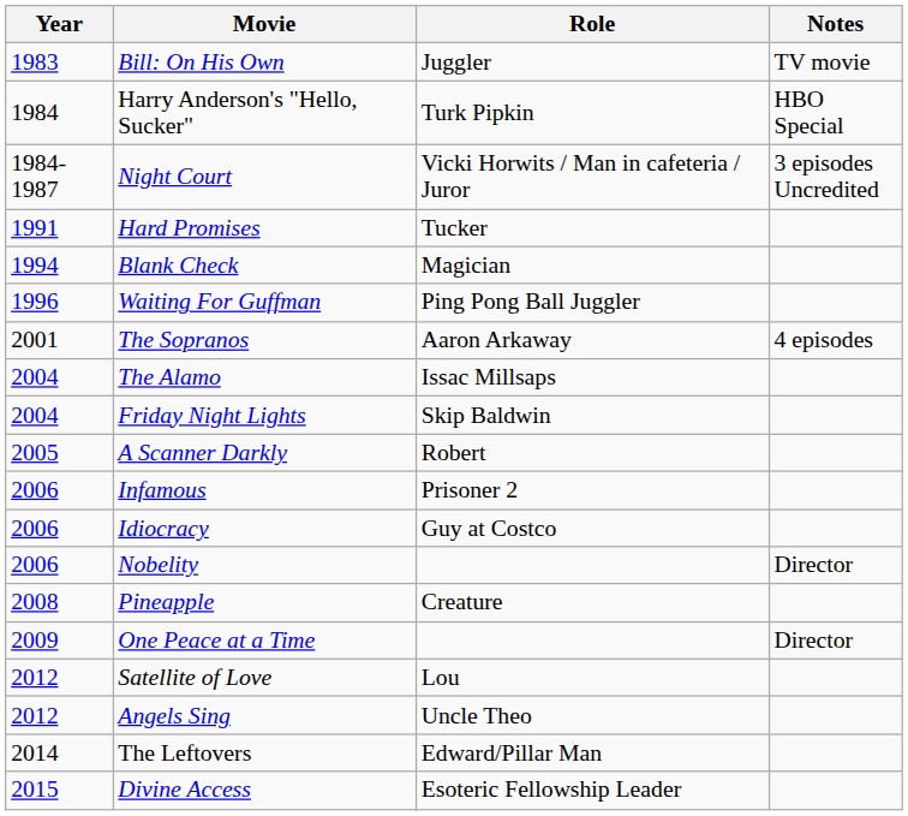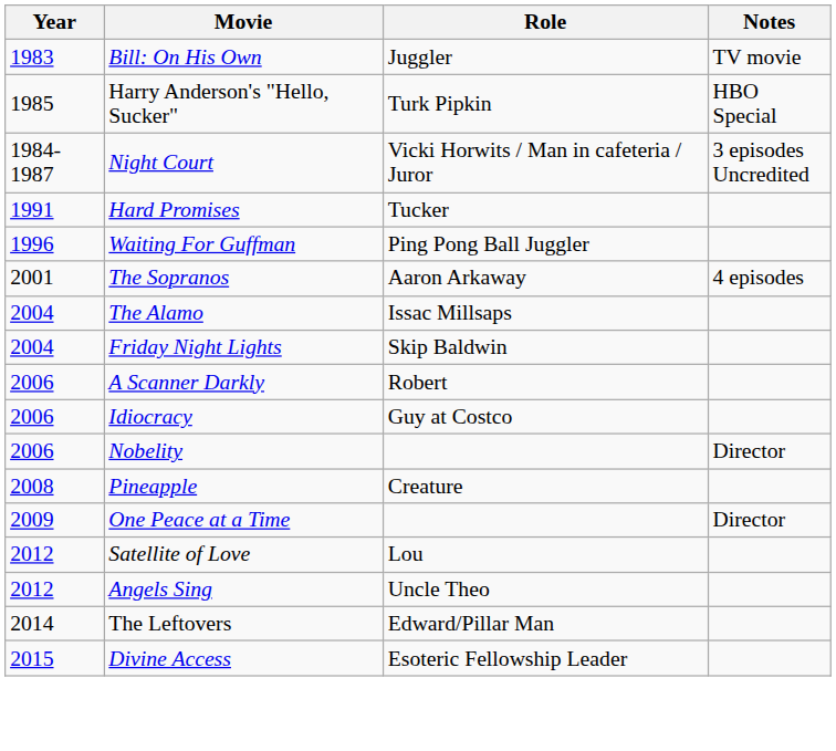Harry Anderson's "Hello, Sucker" | Year: 1984 -> 1985
- row: 1994 | Blank Check | Magician
A Scanner Darkly | Year: 2005 -> 2006
- row: 2006 | Infamous | Prisoner 2
